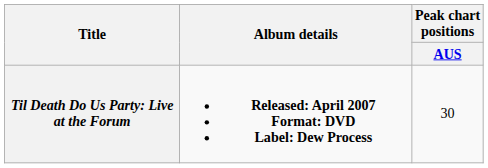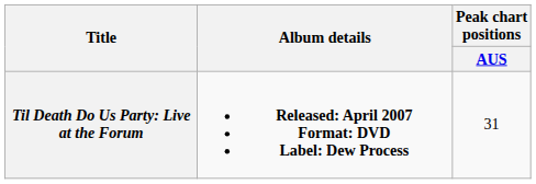Til Death Do Us Party: Live at the Forum | Peak chart positions / AUS: 30 -> 31
